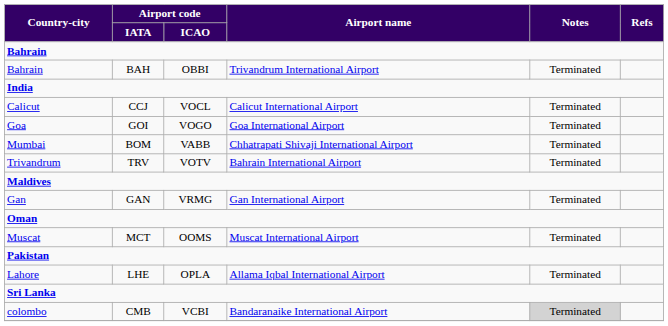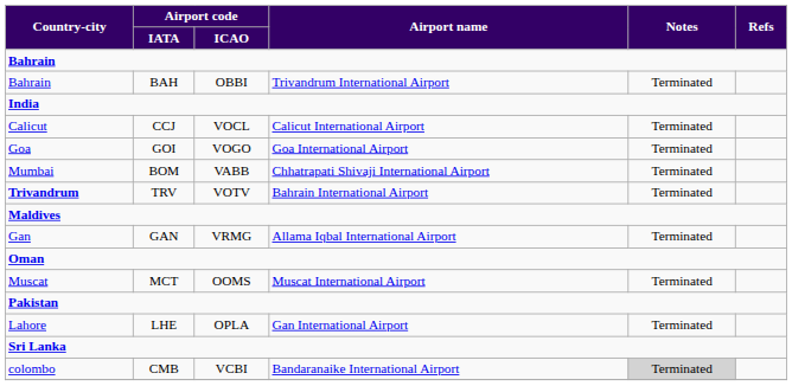TRV | Country-city: normal -> bold
GAN | Airport name: Gan International Airport -> Allama Iqbal International Airport
LHE | Airport name: Allama Iqbal International Airport -> Gan International Airport
